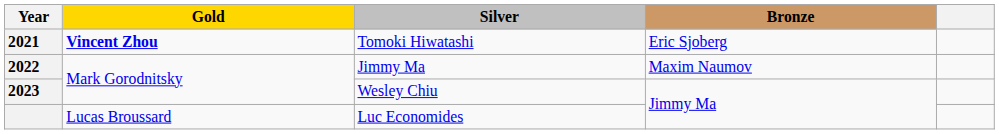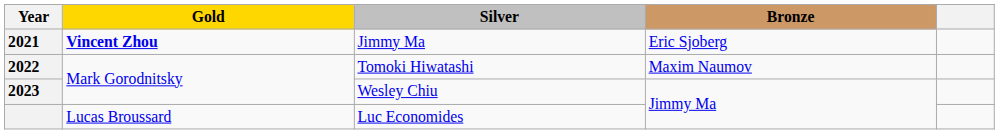2021 | Silver: Tomoki Hiwatashi -> Jimmy Ma
2022 | Silver: Jimmy Ma -> Tomoki Hiwatashi
